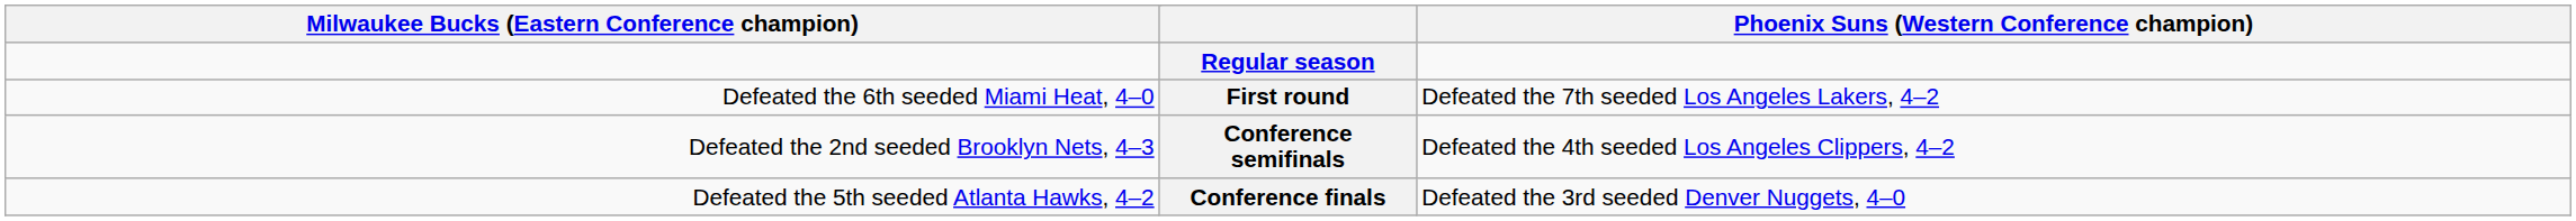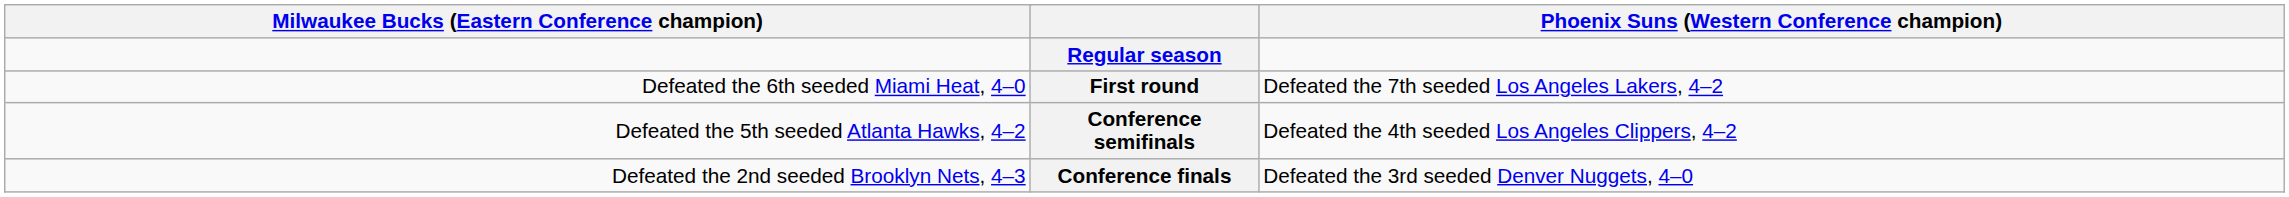Conference semifinals | column 1: Defeated the 2nd seeded Brooklyn Nets, 4–3 -> Defeated the 5th seeded Atlanta Hawks, 4–2
Conference finals | column 1: Defeated the 5th seeded Atlanta Hawks, 4–2 -> Defeated the 2nd seeded Brooklyn Nets, 4–3
